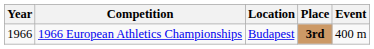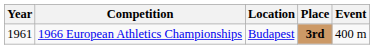1966 European Athletics Championships | Year: 1966 -> 1961
